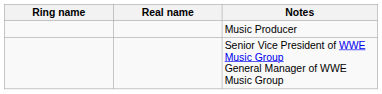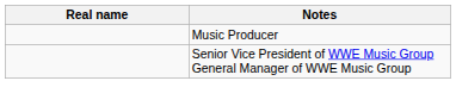- column: Ring name
